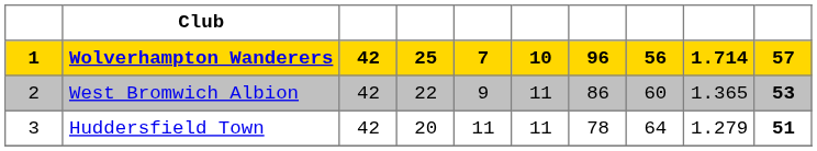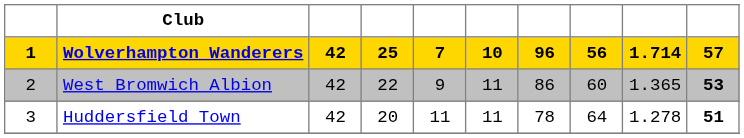Huddersfield Town | column 9: 1.279 -> 1.278
